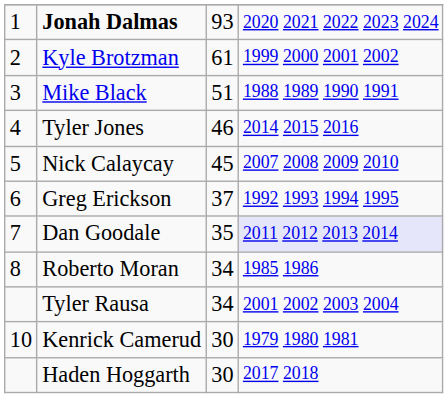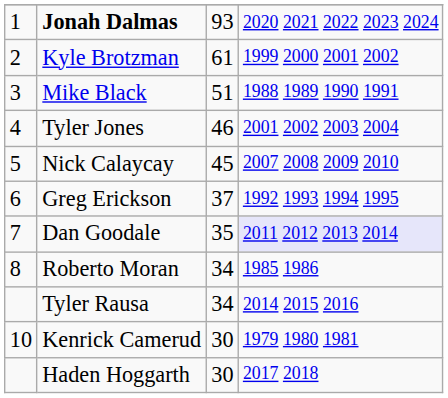Tyler Jones | column 4: 2014 2015 2016 -> 2001 2002 2003 2004
Tyler Rausa | column 4: 2001 2002 2003 2004 -> 2014 2015 2016
